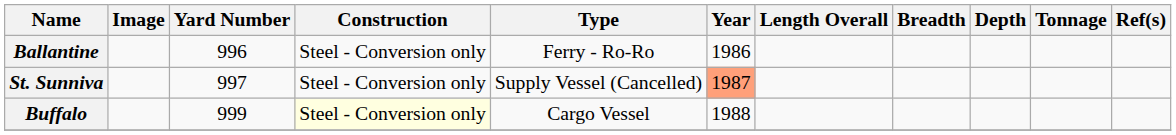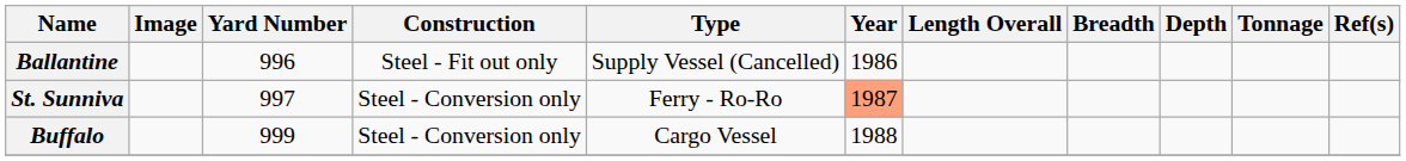Ballantine | Construction: Steel - Conversion only -> Steel - Fit out only
Ballantine | Type: Ferry - Ro-Ro -> Supply Vessel (Cancelled)
St. Sunniva | Type: Supply Vessel (Cancelled) -> Ferry - Ro-Ro
Buffalo | Construction: lightyellow background -> no background
